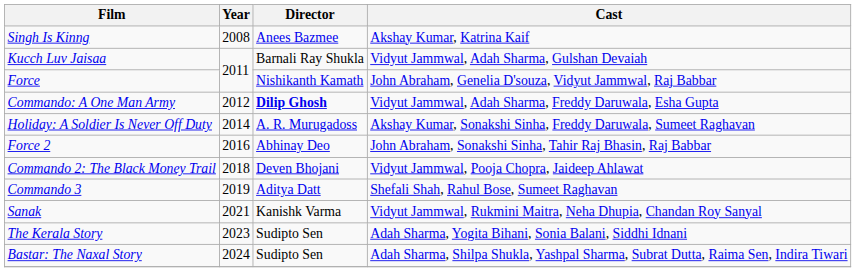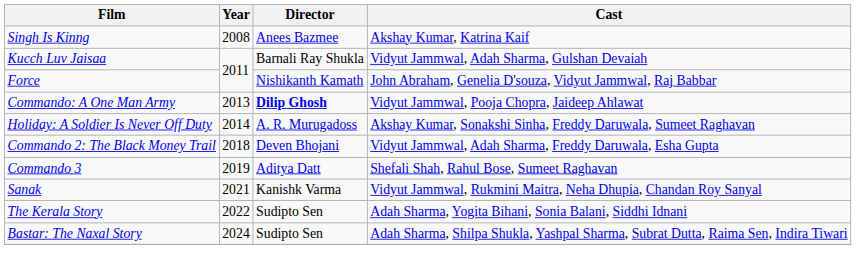Commando: A One Man Army | Year: 2012 -> 2013
Commando: A One Man Army | Cast: Vidyut Jammwal, Adah Sharma, Freddy Daruwala, Esha Gupta -> Vidyut Jammwal, Pooja Chopra, Jaideep Ahlawat
- row: Force 2 | 2016 | Abhinay Deo | John Abraham, Sonakshi Sinha, Tahir Raj Bhasin, Raj Babbar
Commando 2: The Black Money Trail | Cast: Vidyut Jammwal, Pooja Chopra, Jaideep Ahlawat -> Vidyut Jammwal, Adah Sharma, Freddy Daruwala, Esha Gupta
The Kerala Story | Year: 2023 -> 2022
